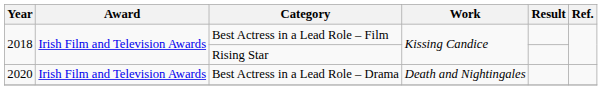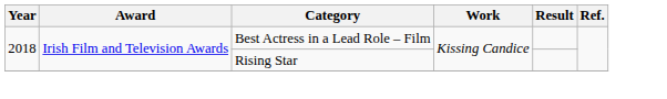- row: 2020 | Irish Film and Television Awards | Best Actress in a Lead Role – Drama | Death and Nightingales
